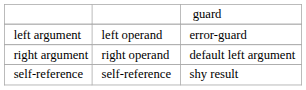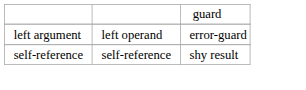- row: right argument | right operand | default left argument
